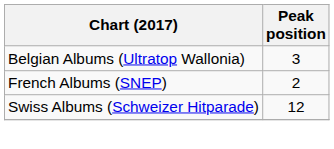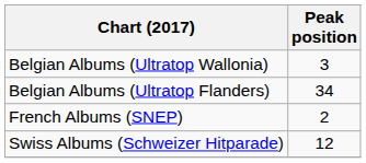+ row: Belgian Albums (Ultratop Flanders) | 34
